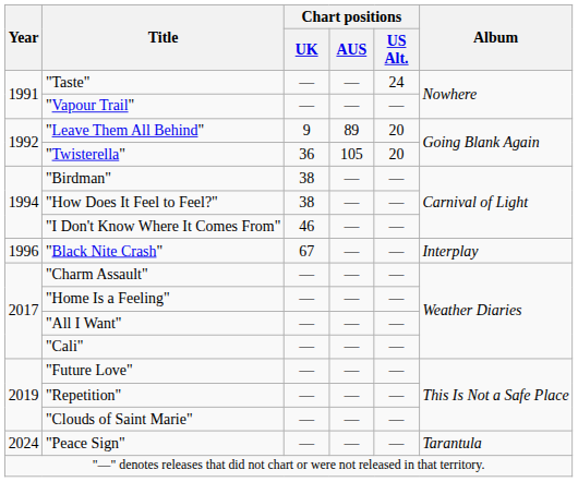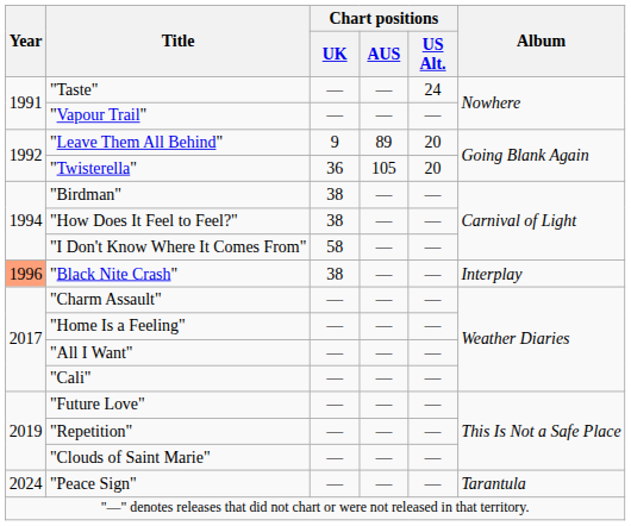"I Don't Know Where It Comes From" | Chart positions / UK: 46 -> 58
"Black Nite Crash" | Year: no background -> lightsalmon background
"Black Nite Crash" | Chart positions / UK: 67 -> 38
